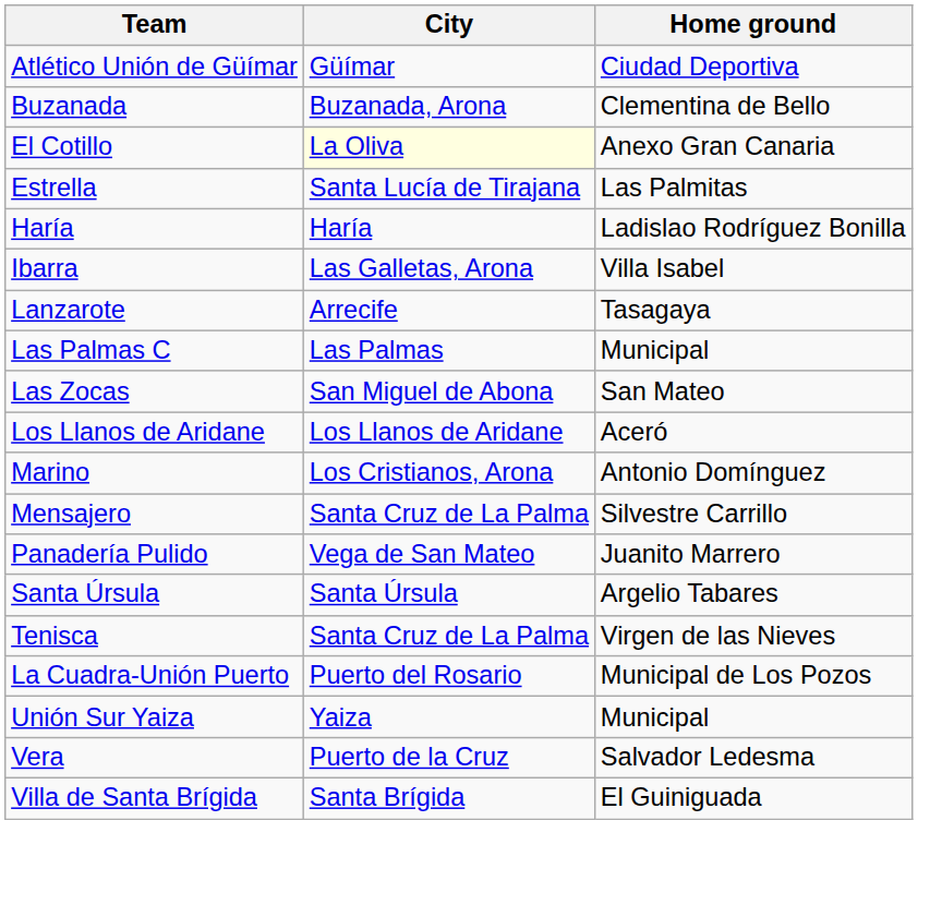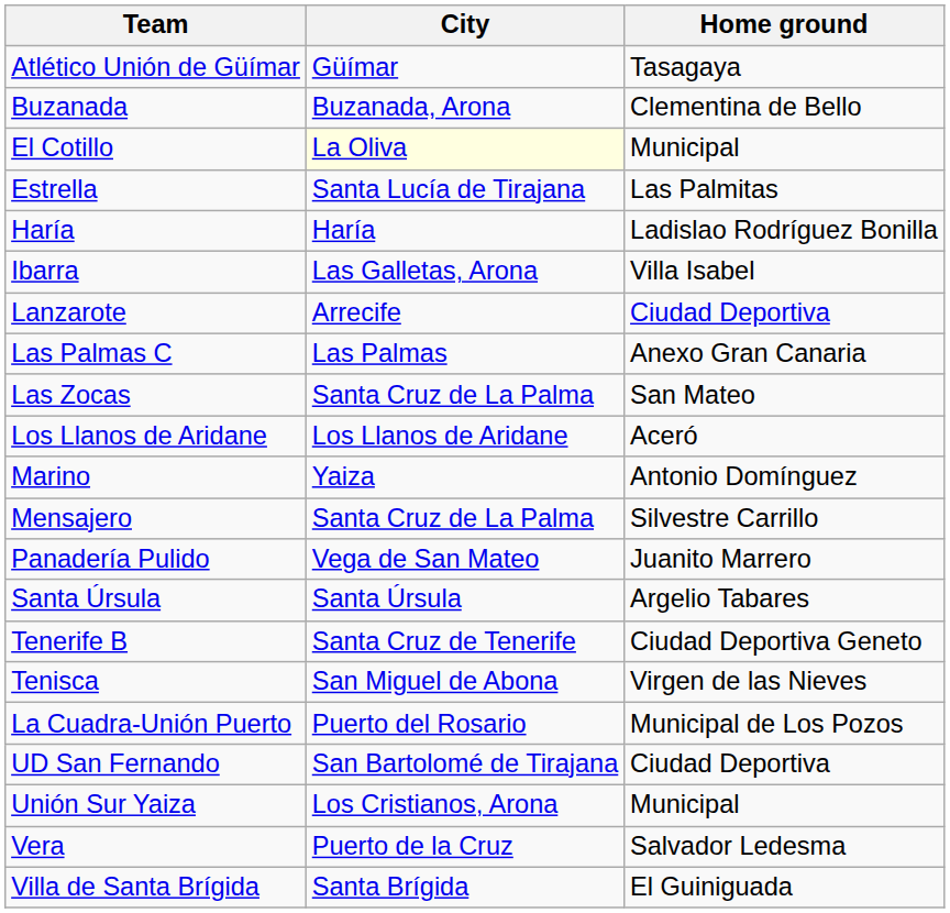Atlético Unión de Güímar | Home ground: Ciudad Deportiva -> Tasagaya
El Cotillo | Home ground: Anexo Gran Canaria -> Municipal
Lanzarote | Home ground: Tasagaya -> Ciudad Deportiva
Las Palmas C | Home ground: Municipal -> Anexo Gran Canaria
Las Zocas | City: San Miguel de Abona -> Santa Cruz de La Palma
Marino | City: Los Cristianos, Arona -> Yaiza
+ row: Tenerife B | Santa Cruz de Tenerife | Ciudad Deportiva Geneto
Tenisca | City: Santa Cruz de La Palma -> San Miguel de Abona
+ row: UD San Fernando | San Bartolomé de Tirajana | Ciudad Deportiva
Unión Sur Yaiza | City: Yaiza -> Los Cristianos, Arona
